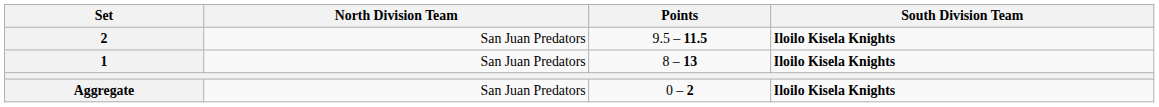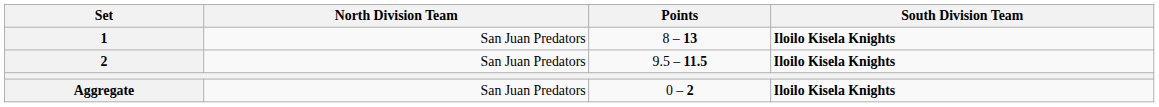rows swapped: 1 <-> 2
